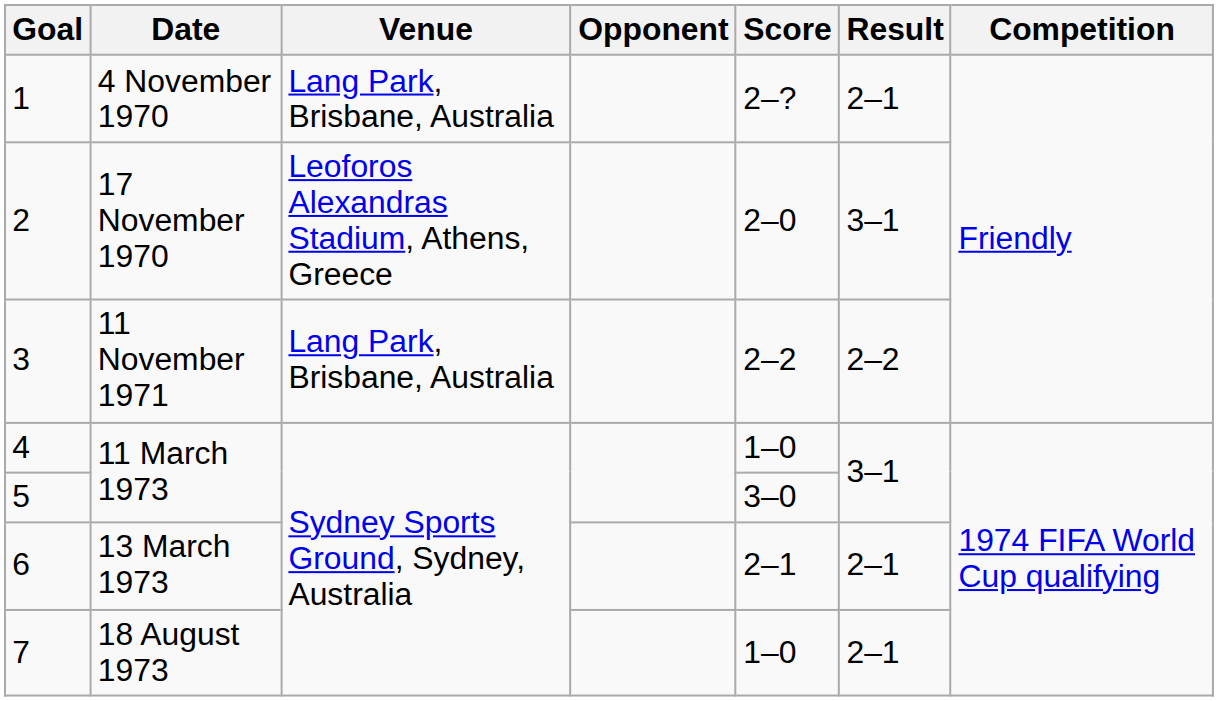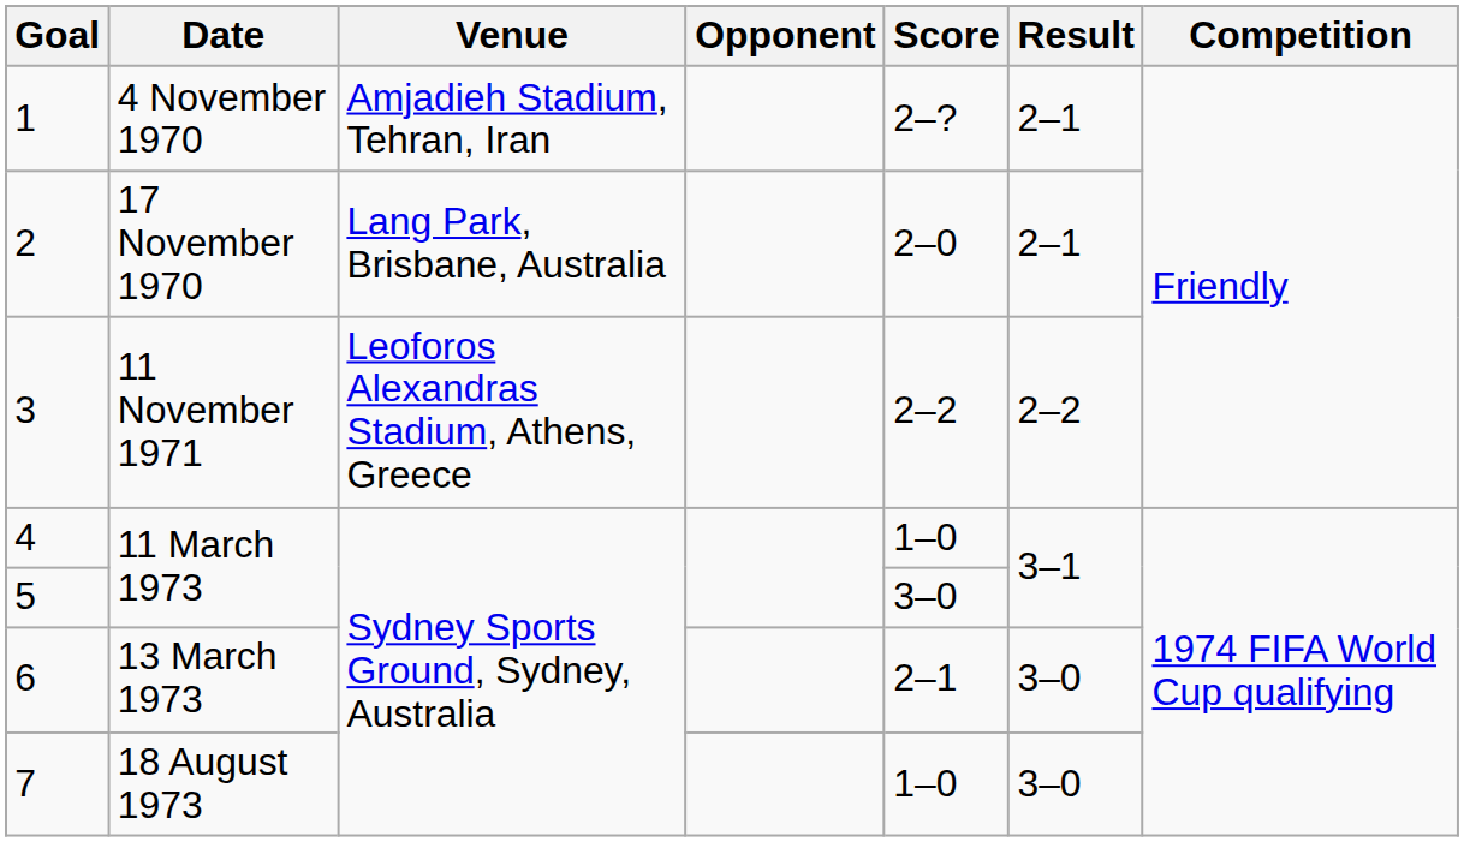1 | Venue: Lang Park, Brisbane, Australia -> Amjadieh Stadium, Tehran, Iran
2 | Venue: Leoforos Alexandras Stadium, Athens, Greece -> Lang Park, Brisbane, Australia
2 | Result: 3–1 -> 2–1
3 | Venue: Lang Park, Brisbane, Australia -> Leoforos Alexandras Stadium, Athens, Greece
6 | Result: 2–1 -> 3–0
7 | Result: 2–1 -> 3–0
